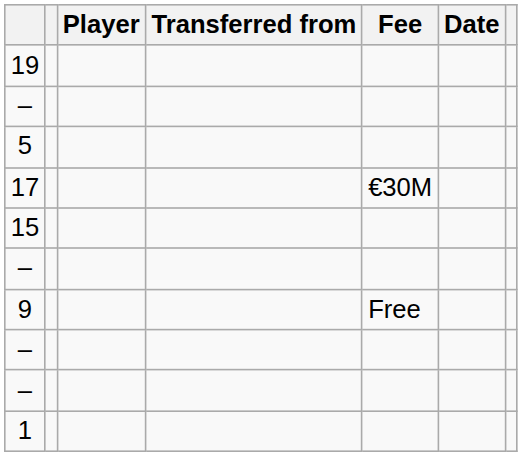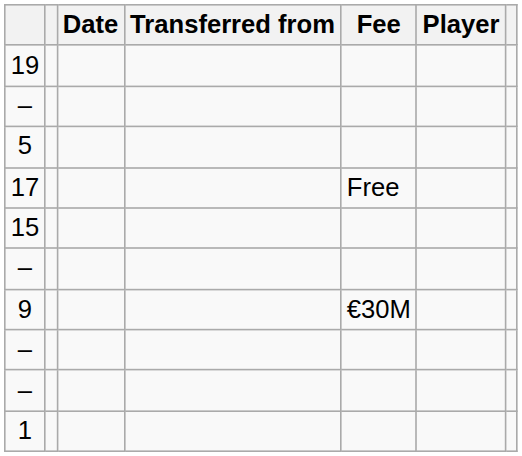columns swapped: Player <-> Date
17 | Fee: €30M -> Free
9 | Fee: Free -> €30M
